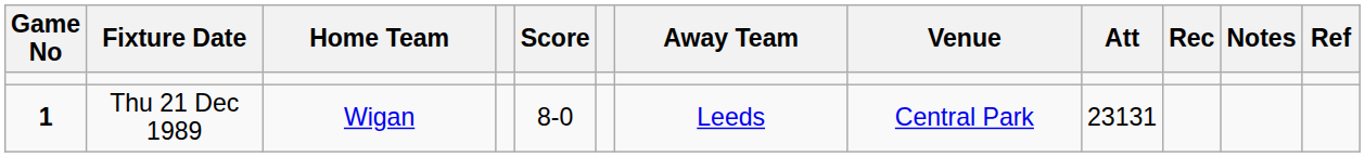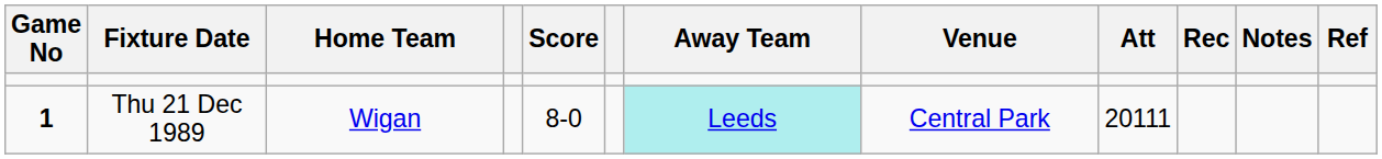Thu 21 Dec 1989 | Away Team: no background -> paleturquoise background
Thu 21 Dec 1989 | Att: 23131 -> 20111
